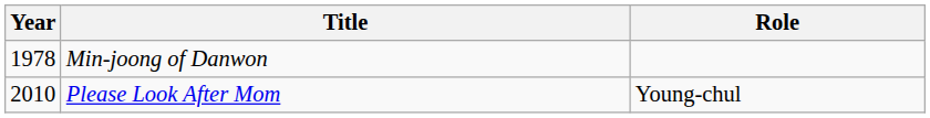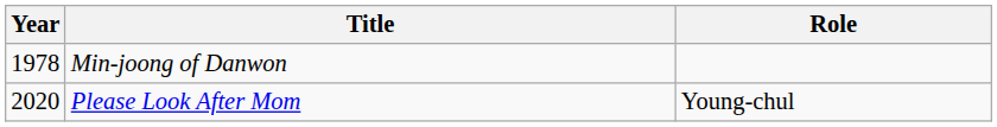Please Look After Mom | Year: 2010 -> 2020
